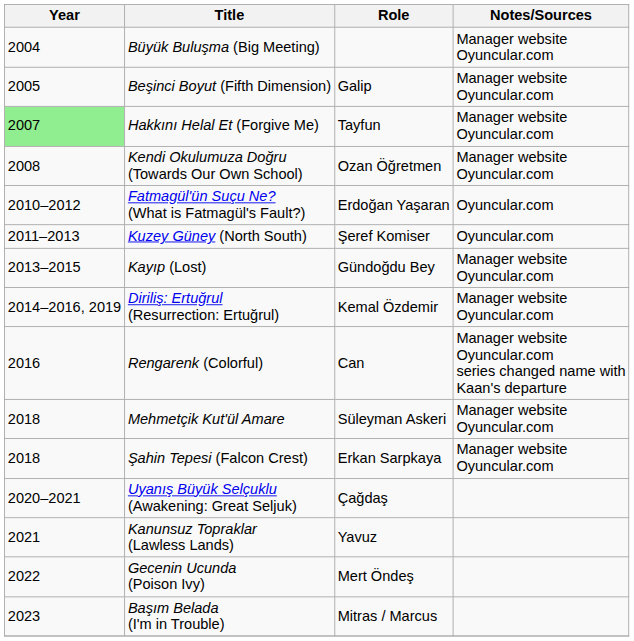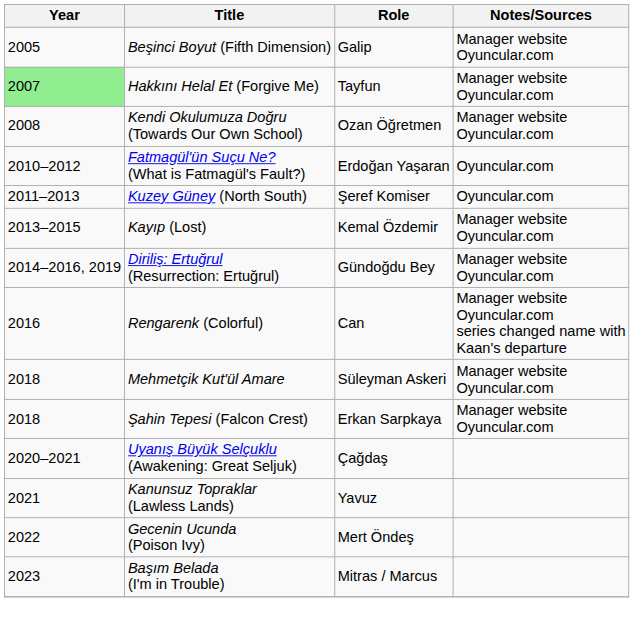- row: 2004 | Büyük Buluşma (Big Meeting) | Manager website Oyuncular.com
Kayıp (Lost) | Role: Gündoğdu Bey -> Kemal Özdemir
Diriliş: Ertuğrul (Resurrection: Ertuğrul) | Role: Kemal Özdemir -> Gündoğdu Bey
